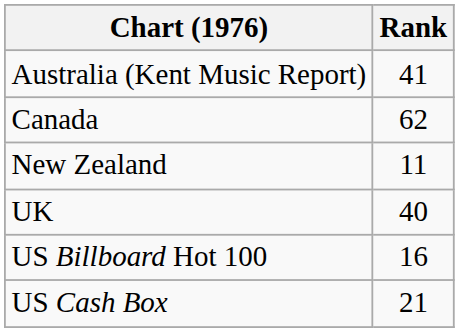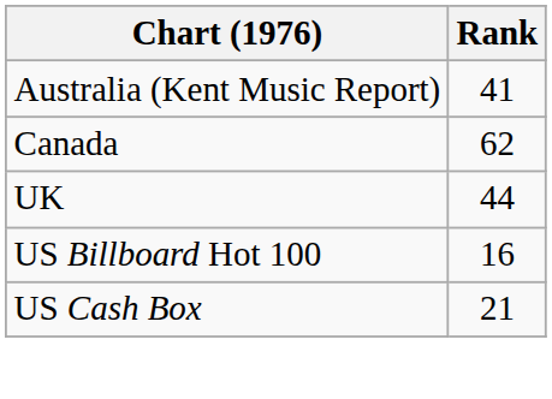- row: New Zealand | 11
UK | Rank: 40 -> 44
